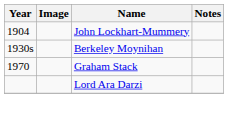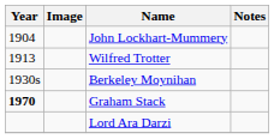+ row: 1913 | Wilfred Trotter
Graham Stack | Year: normal -> bold
